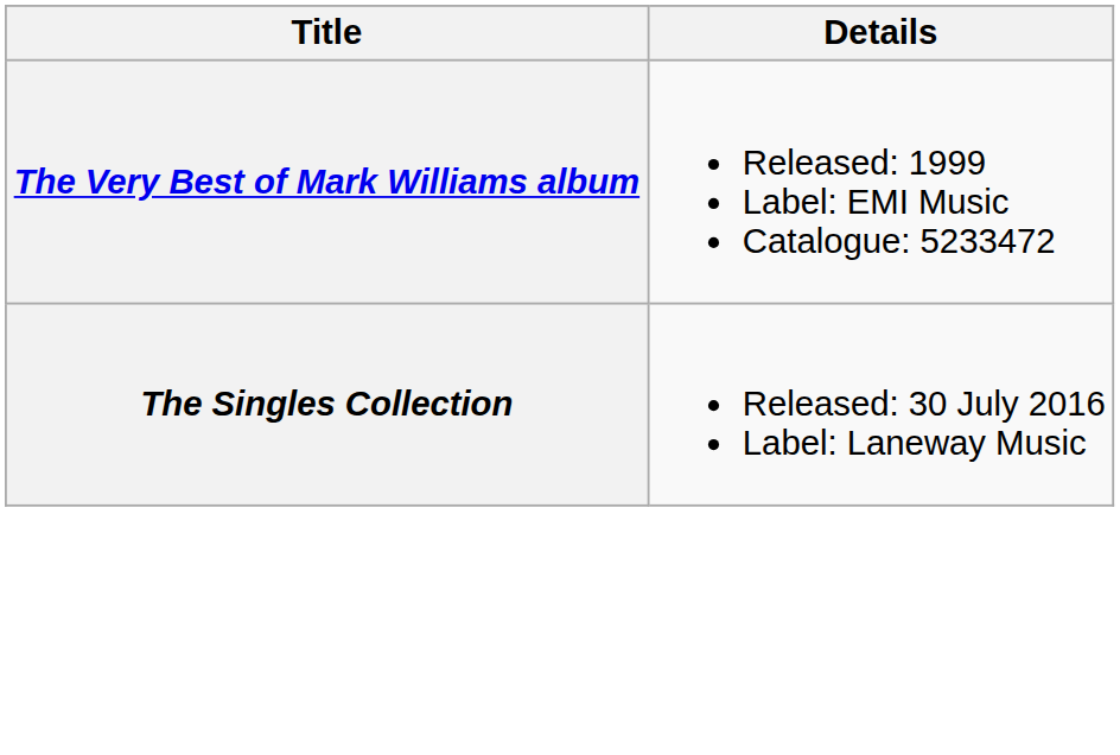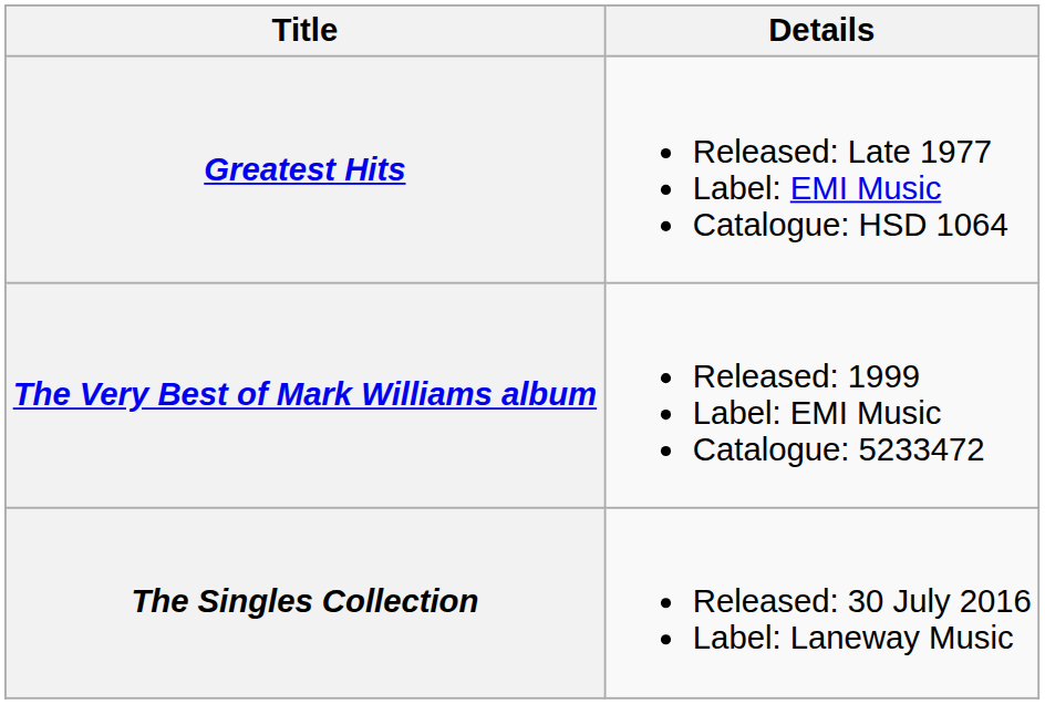+ row: Greatest Hits | Released: Late 1977 Label: EMI Music Catalogue: HSD 1064
